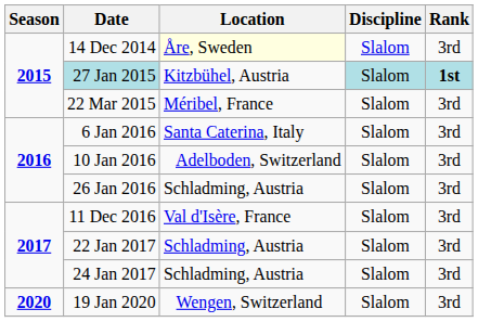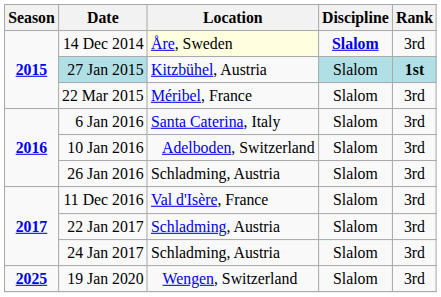14 Dec 2014 | Discipline: normal -> bold
19 Jan 2020 | Season: 2020 -> 2025
